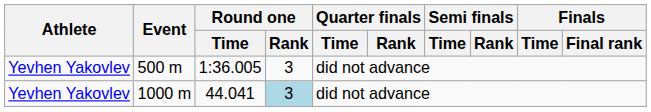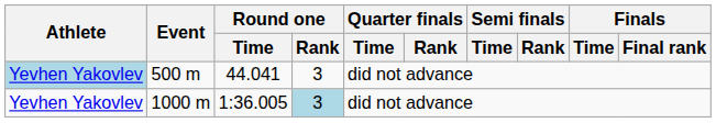500 m | Athlete: no background -> lightblue background
500 m | Round one / Time: 1:36.005 -> 44.041
1000 m | Round one / Time: 44.041 -> 1:36.005
